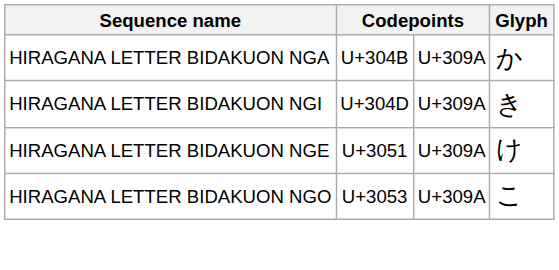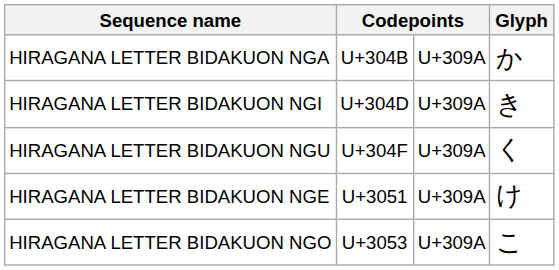+ row: HIRAGANA LETTER BIDAKUON NGU | U+304F | U+309A | く゚
